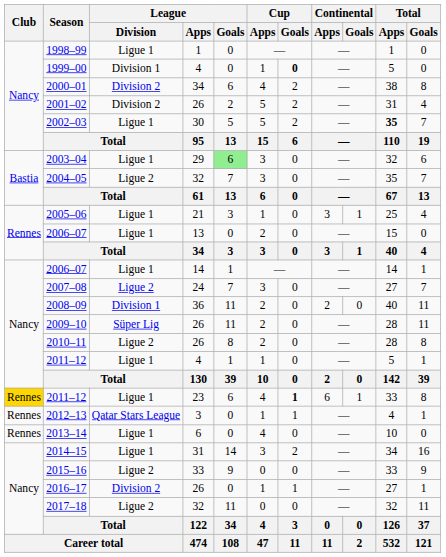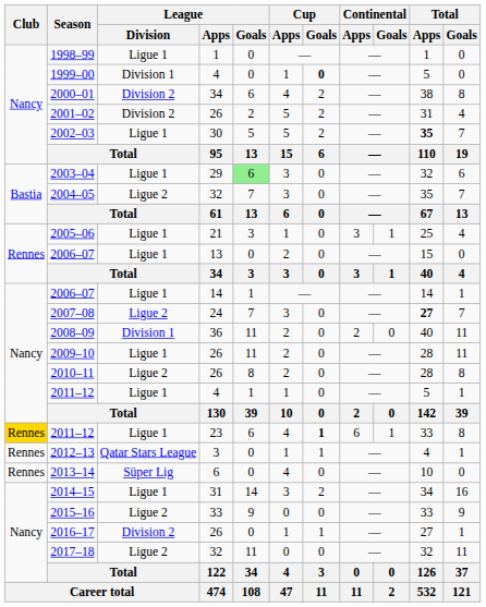2007–08 | Total / Apps: normal -> bold
2009–10 | League / Division: Süper Lig -> Ligue 1
2013–14 | League / Division: Ligue 1 -> Süper Lig
